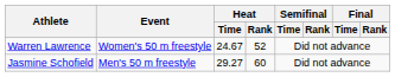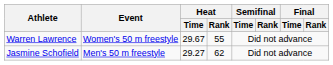Warren Lawrence | Heat / Time: 24.67 -> 29.67
Warren Lawrence | Heat / Rank: 52 -> 55
Jasmine Schofield | Heat / Rank: 60 -> 62
